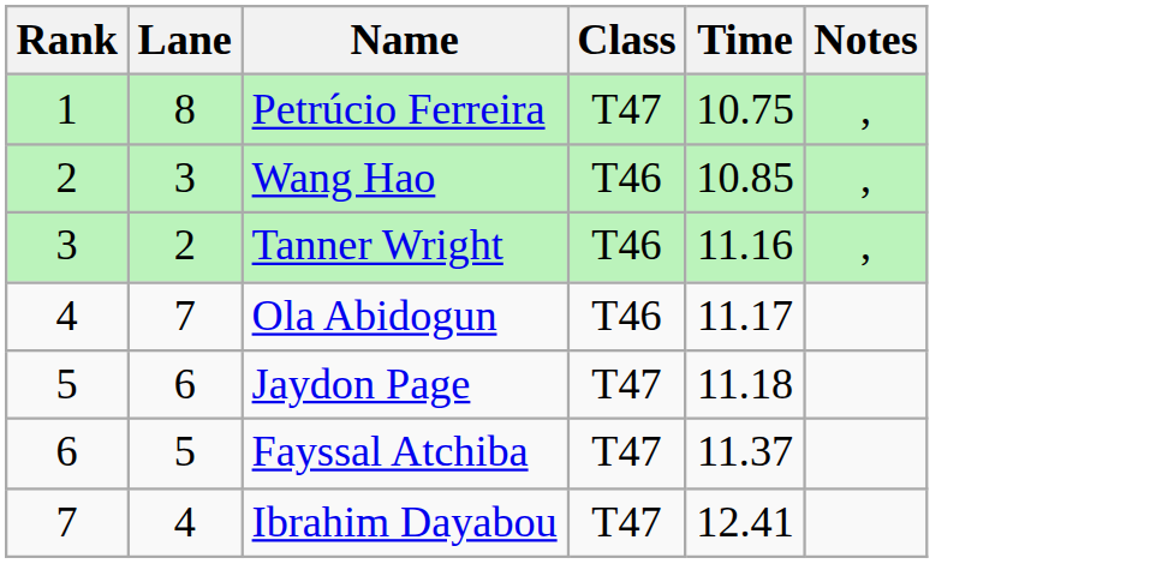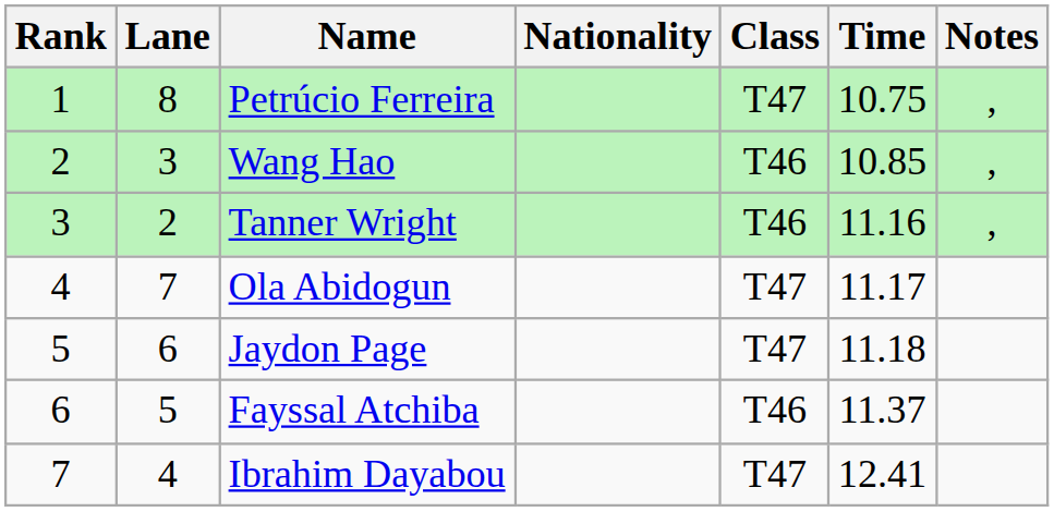+ column: Nationality
Ola Abidogun | Class: T46 -> T47
Fayssal Atchiba | Class: T47 -> T46
